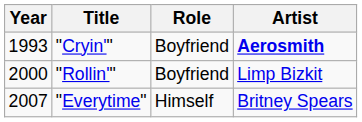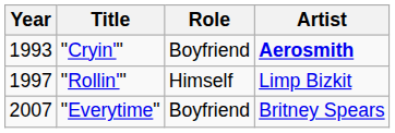"Rollin'" | Year: 2000 -> 1997
"Rollin'" | Role: Boyfriend -> Himself
"Everytime" | Role: Himself -> Boyfriend
